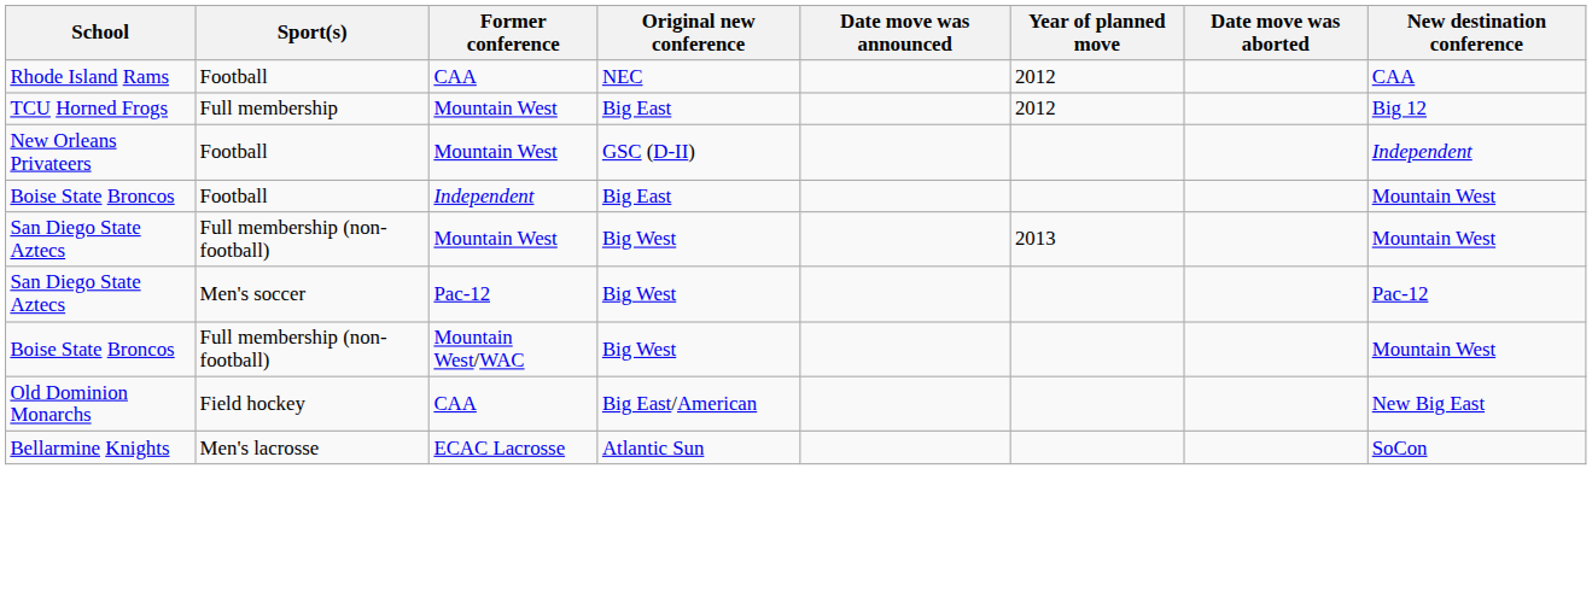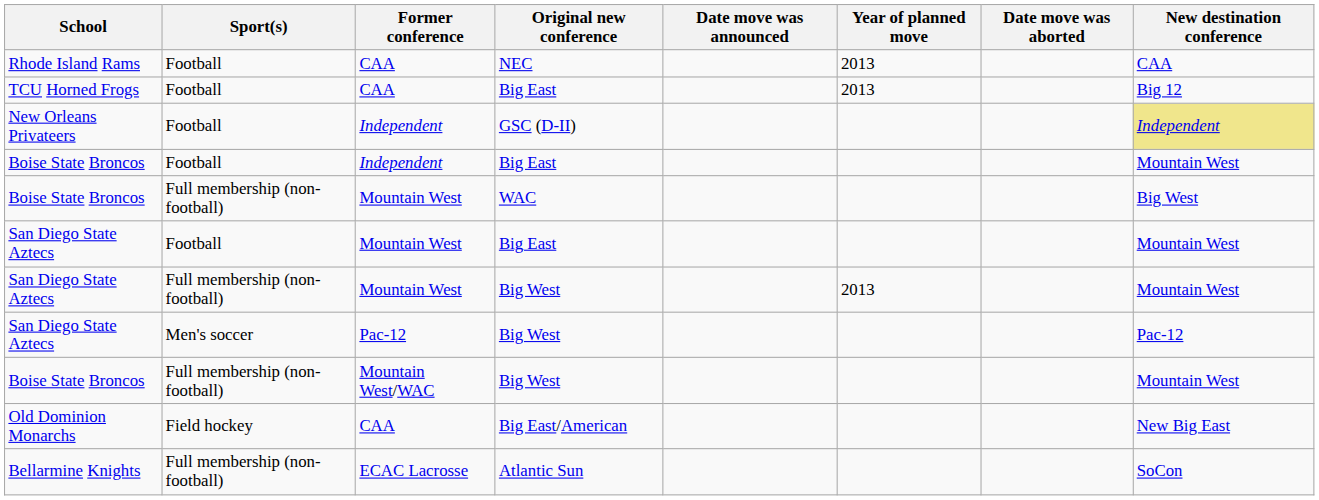Rhode Island Rams | Year of planned move: 2012 -> 2013
TCU Horned Frogs | Sport(s): Full membership -> Football
TCU Horned Frogs | Former conference: Mountain West -> CAA
TCU Horned Frogs | Year of planned move: 2012 -> 2013
New Orleans Privateers | Former conference: Mountain West -> Independent
New Orleans Privateers | New destination conference: no background -> khaki background
+ row: Boise State Broncos | Full membership (non-football) | Mountain West | WAC | Big West
+ row: San Diego State Aztecs | Football | Mountain West | Big East | Mountain West
Bellarmine Knights | Sport(s): Men's lacrosse -> Full membership (non-football)
